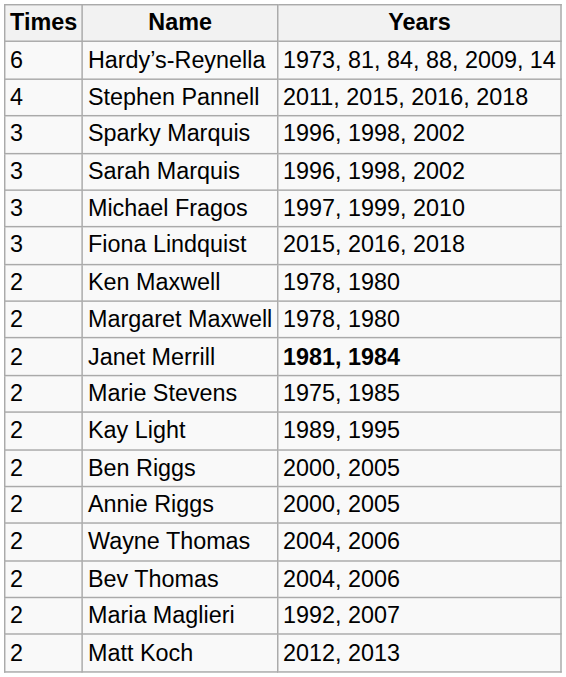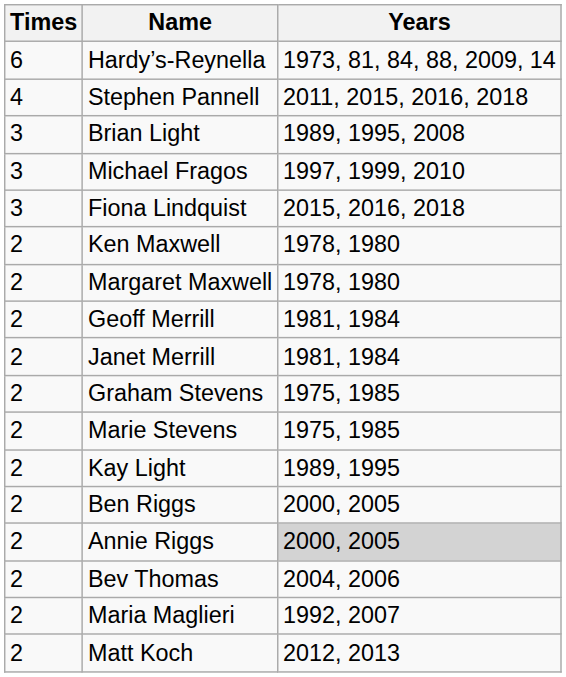- row: 3 | Sparky Marquis | 1996, 1998, 2002
- row: 3 | Sarah Marquis | 1996, 1998, 2002
+ row: 3 | Brian Light | 1989, 1995, 2008
+ row: 2 | Geoff Merrill | 1981, 1984
Janet Merrill | Years: bold -> normal
+ row: 2 | Graham Stevens | 1975, 1985
Annie Riggs | Years: no background -> lightgrey background
- row: 2 | Wayne Thomas | 2004, 2006
